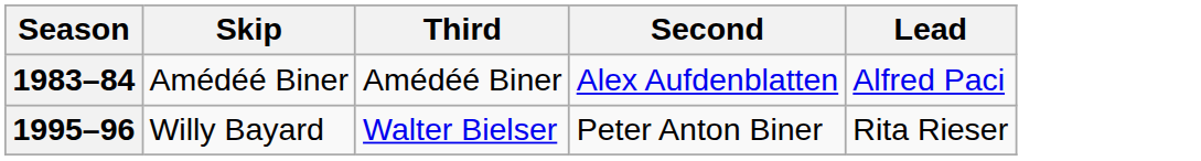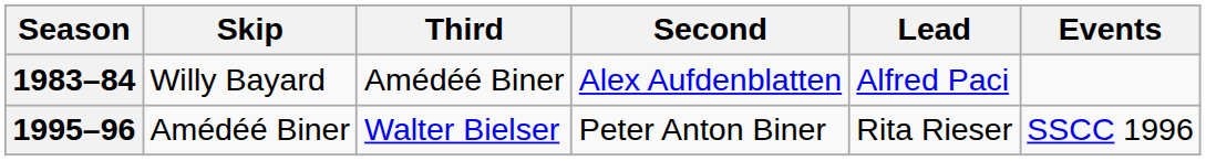+ column: Events | SSCC 1996
1983–84 | Skip: Amédéé Biner -> Willy Bayard
1995–96 | Skip: Willy Bayard -> Amédéé Biner
